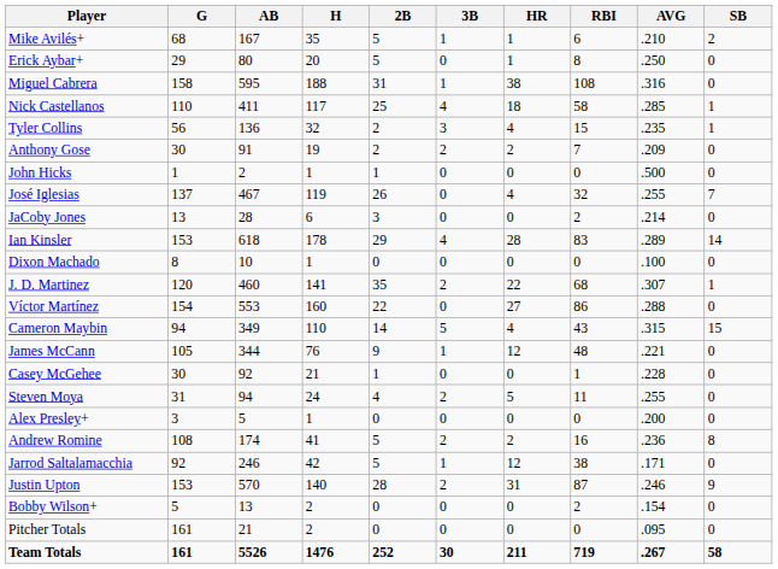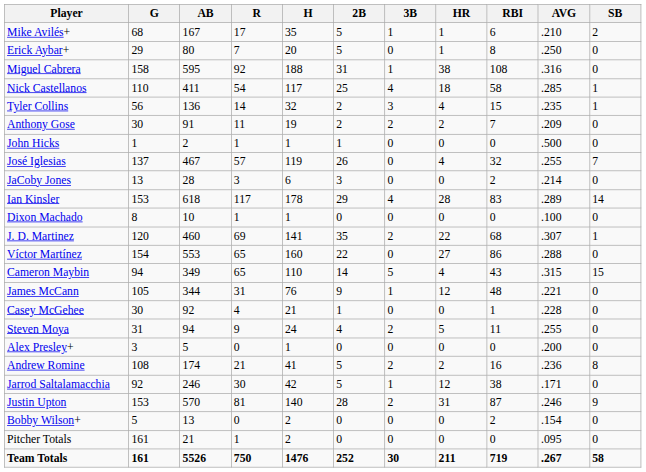+ column: R | 17 | 7 | 92 | 54 | 14 | 11 | 1 | 57 | 3 | 117 | 1 | 69 | 65 | 65 | 31 | 4 | 9 | 0 | 21 | 30 | 81 | 0 | 1 | 750
